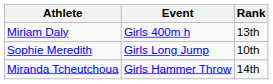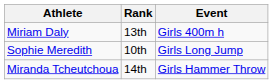columns swapped: Event <-> Rank
